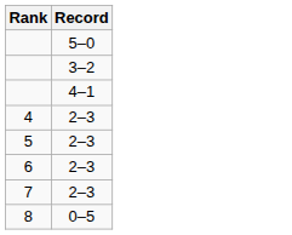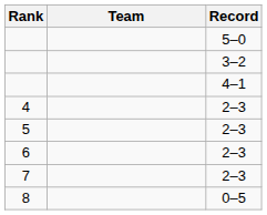+ column: Team
